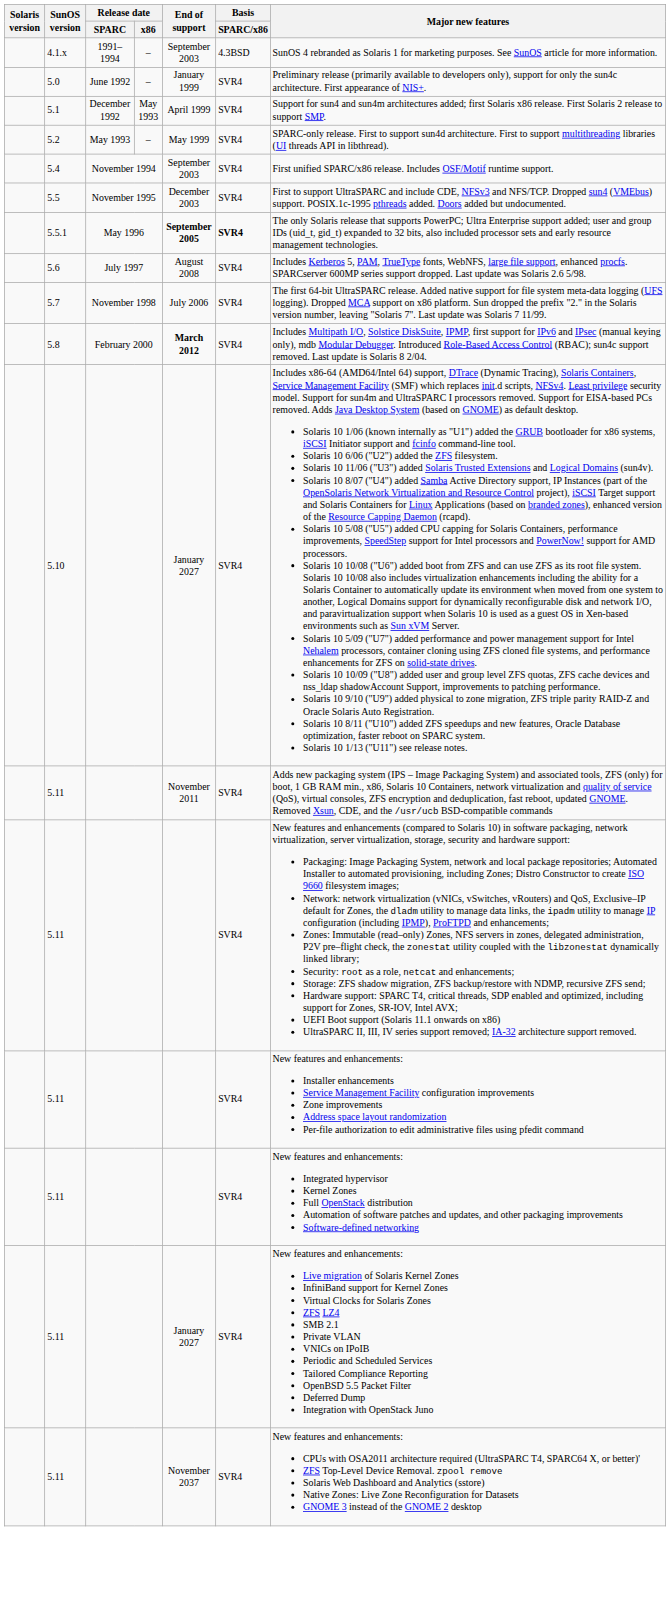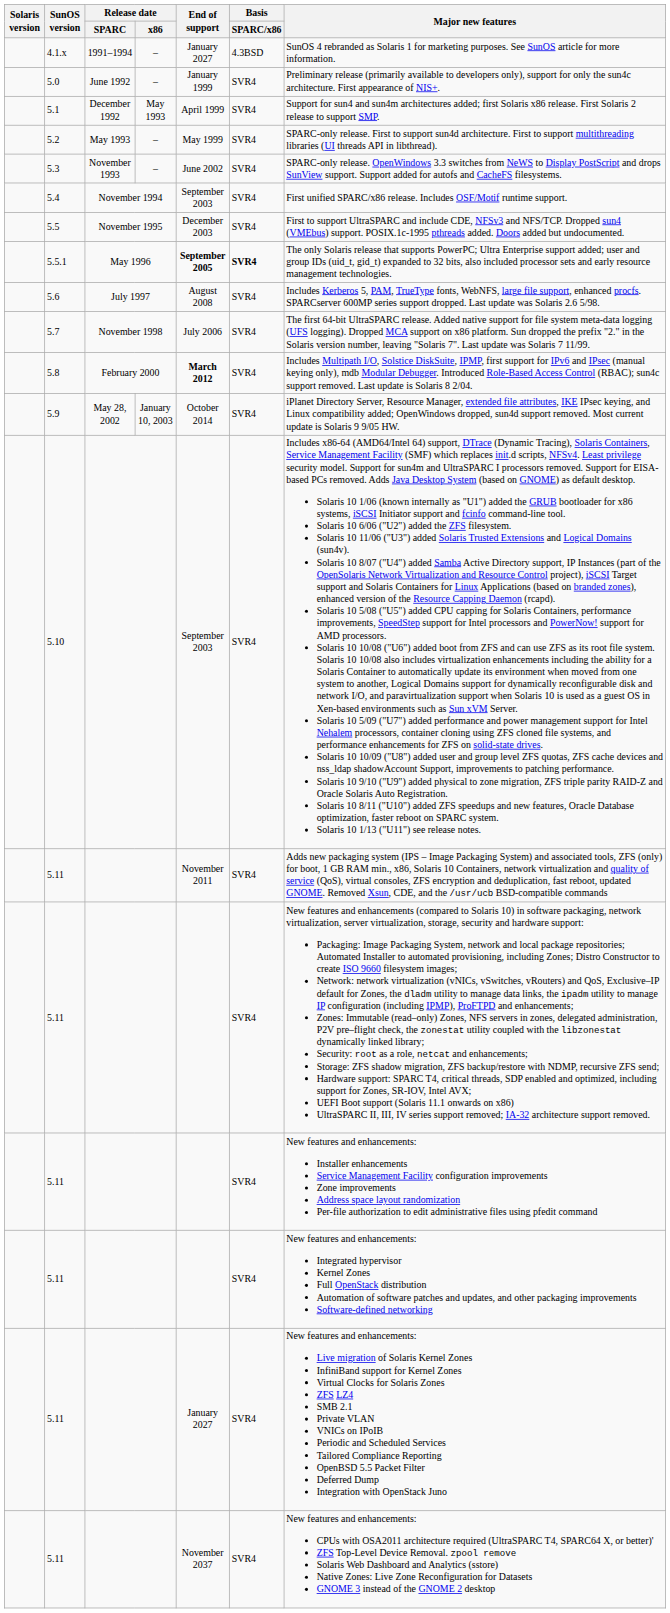4.1.x | End of support: September 2003 -> January 2027
+ row: 5.3 | November 1993 | – | June 2002 | SVR4 | SPARC-only release. OpenWindows 3.3 switches from NeWS to Display PostScript and drops SunView support. Support added for autofs and CacheFS filesystems.
+ row: 5.9 | May 28, 2002 | January 10, 2003 | October 2014 | SVR4 | iPlanet Directory Server, Resource Manager, extended file attributes, IKE IPsec keying, and Linux compatibility added; OpenWindows dropped, sun4d support removed. Most current update is Solaris 9 9/05 HW.
5.10 | End of support: January 2027 -> September 2003
